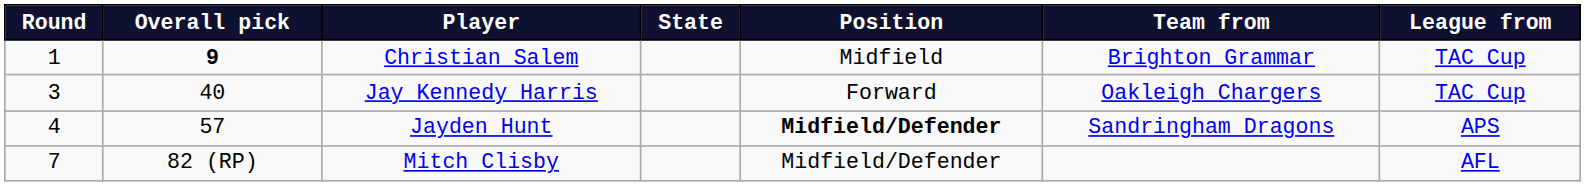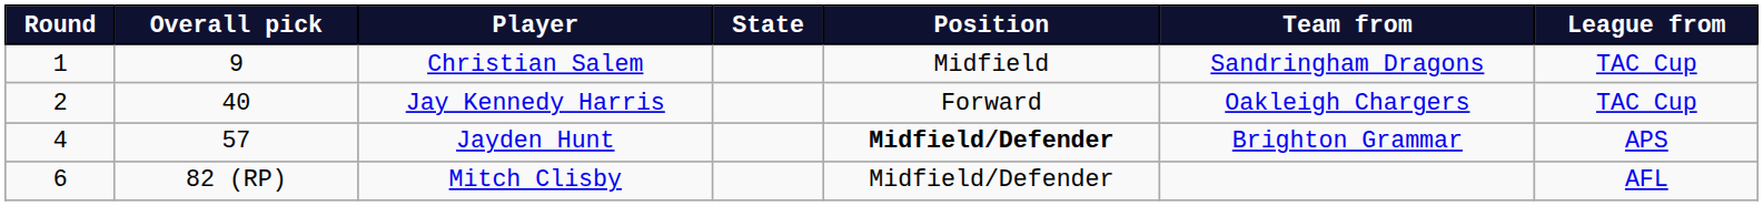Christian Salem | Overall pick: bold -> normal
Christian Salem | Team from: Brighton Grammar -> Sandringham Dragons
Jay Kennedy Harris | Round: 3 -> 2
Jayden Hunt | Team from: Sandringham Dragons -> Brighton Grammar
Mitch Clisby | Round: 7 -> 6
